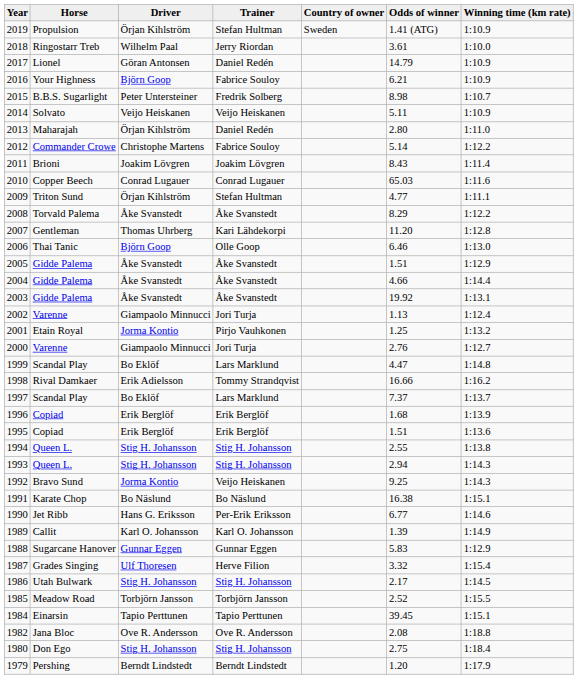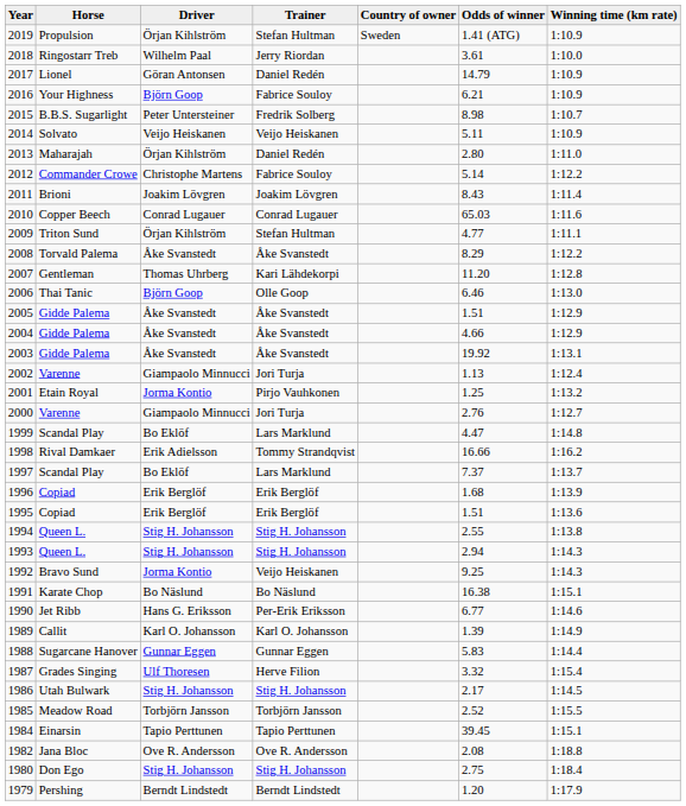2004 | Winning time (km rate): 1:14.4 -> 1:12.9
1988 | Winning time (km rate): 1:12.9 -> 1:14.4
